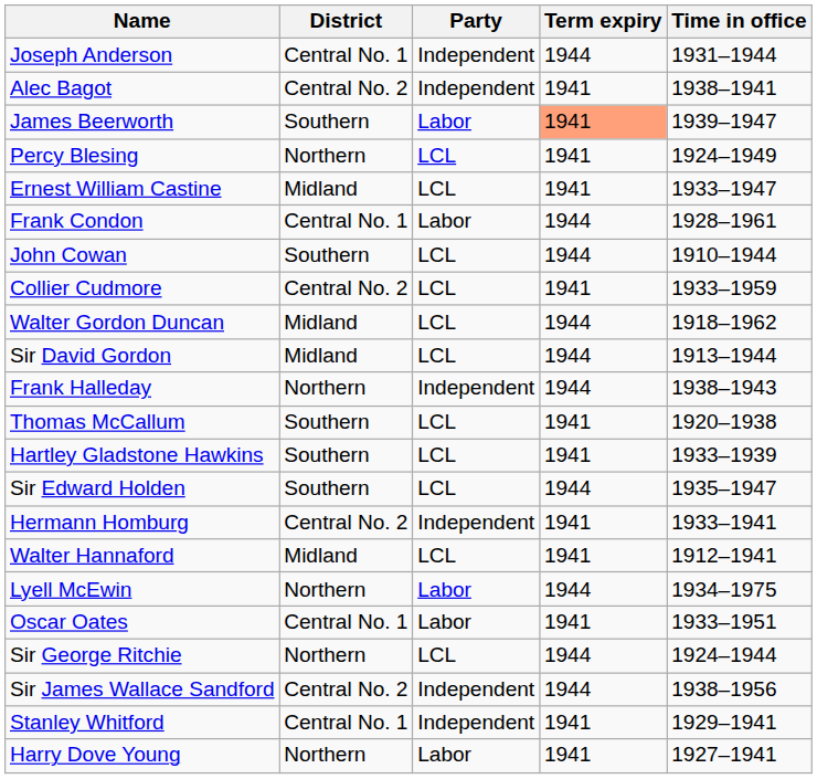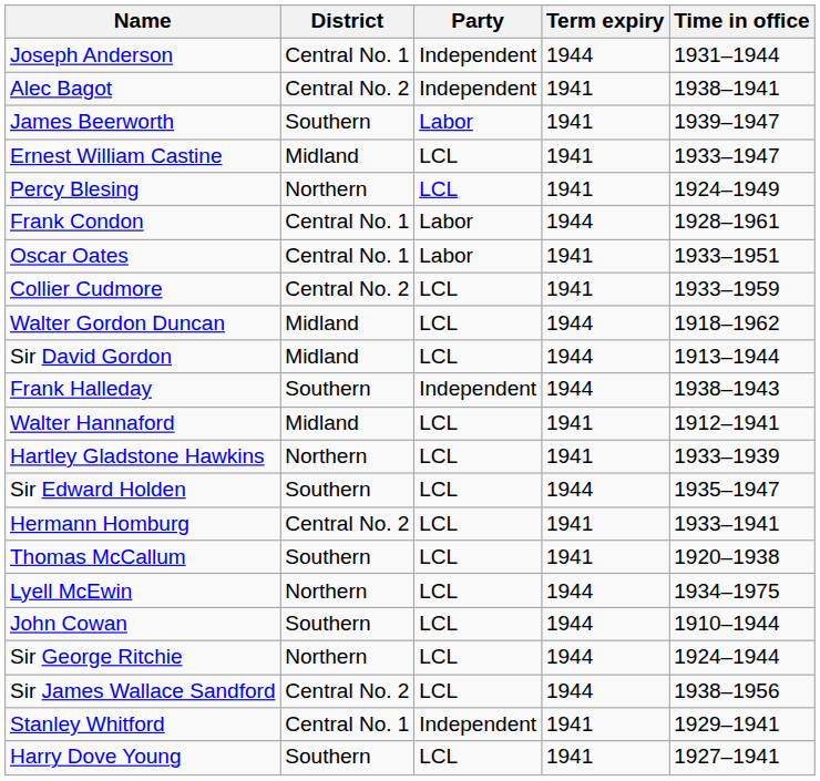James Beerworth | Term expiry: lightsalmon background -> no background
rows swapped: Percy Blesing <-> Ernest William Castine
rows swapped: John Cowan <-> Oscar Oates
Frank Halleday | District: Northern -> Southern
rows swapped: Walter Hannaford <-> Thomas McCallum
Hartley Gladstone Hawkins | District: Southern -> Northern
Hermann Homburg | Party: Independent -> LCL
Lyell McEwin | Party: Labor -> LCL
Sir James Wallace Sandford | Party: Independent -> LCL
Harry Dove Young | District: Northern -> Southern
Harry Dove Young | Party: Labor -> LCL
